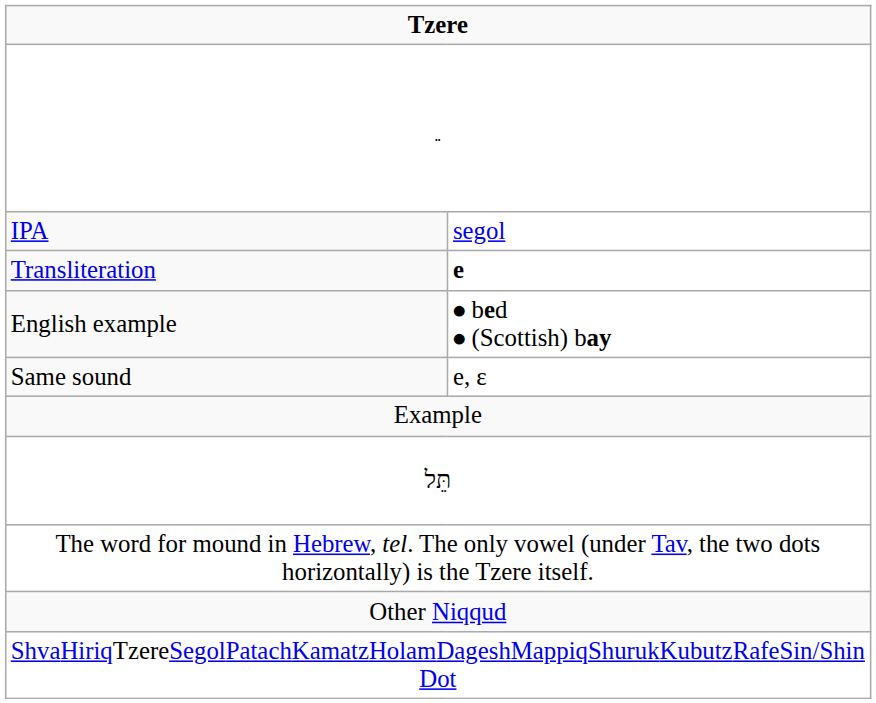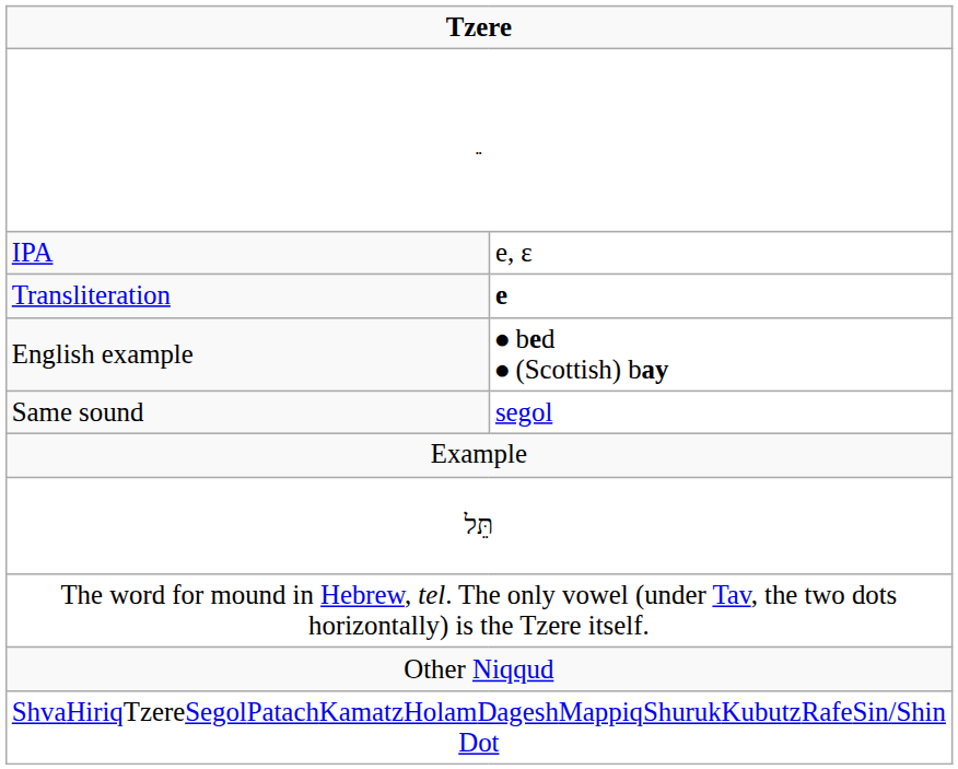IPA | column 2: segol -> e, ɛ
Same sound | column 2: e, ɛ -> segol
